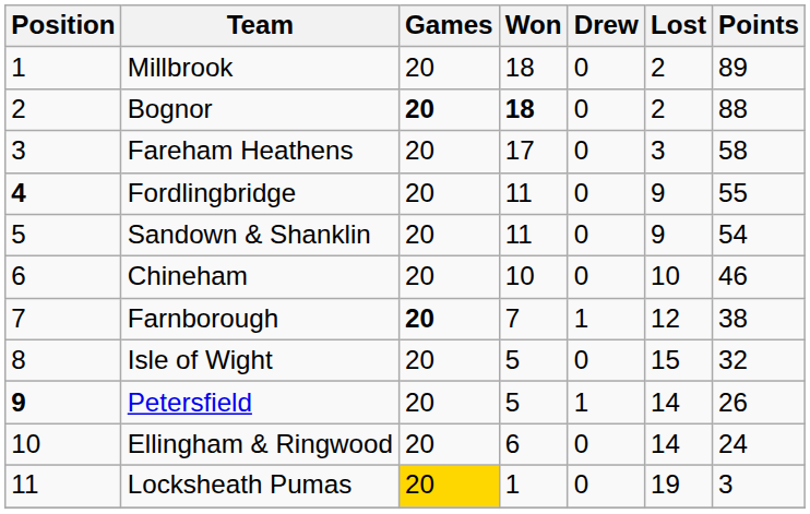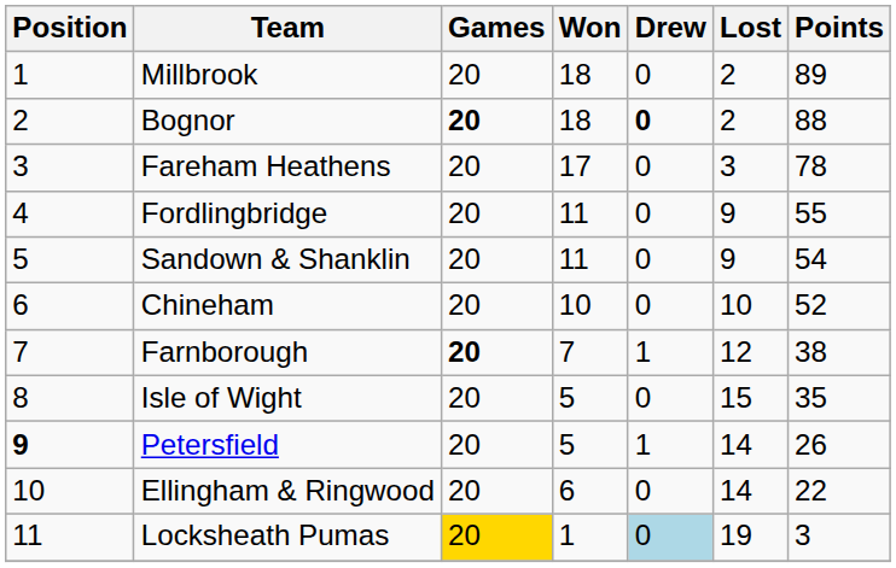Bognor | Won: bold -> normal
Bognor | Drew: normal -> bold
Fareham Heathens | Points: 58 -> 78
Fordlingbridge | Position: bold -> normal
Chineham | Points: 46 -> 52
Isle of Wight | Points: 32 -> 35
Ellingham & Ringwood | Points: 24 -> 22
Locksheath Pumas | Drew: no background -> lightblue background
